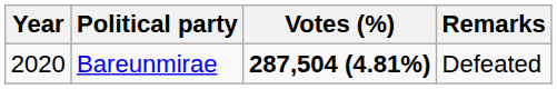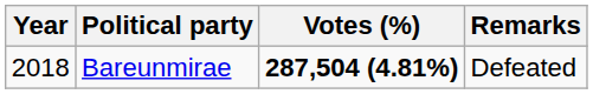Bareunmirae | Year: 2020 -> 2018
